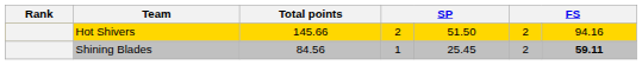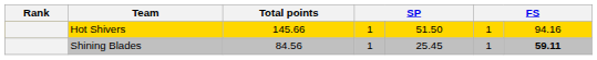Hot Shivers | column 4: 2 -> 1
Hot Shivers | column 6: 2 -> 1
Shining Blades | column 6: 2 -> 1
